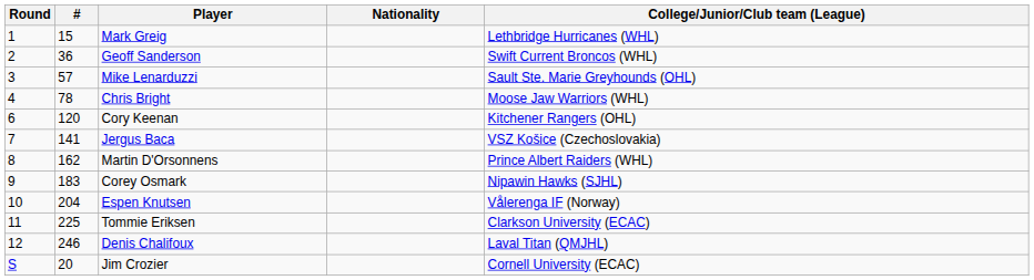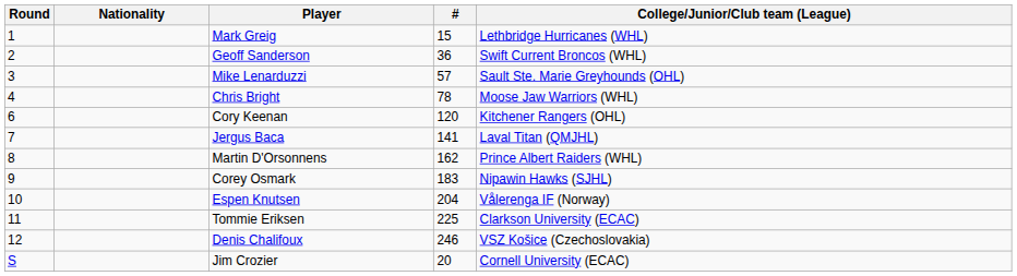columns swapped: # <-> Nationality
Jergus Baca | College/Junior/Club team (League): VSZ Košice (Czechoslovakia) -> Laval Titan (QMJHL)
Denis Chalifoux | College/Junior/Club team (League): Laval Titan (QMJHL) -> VSZ Košice (Czechoslovakia)
